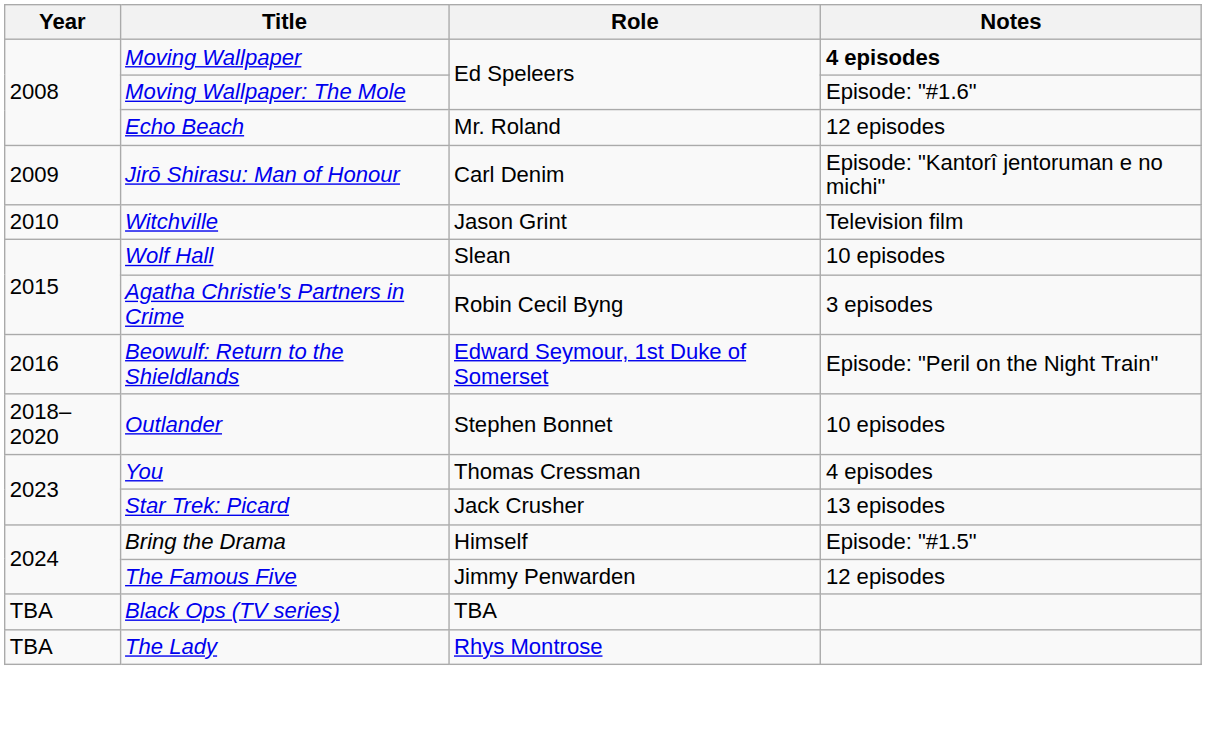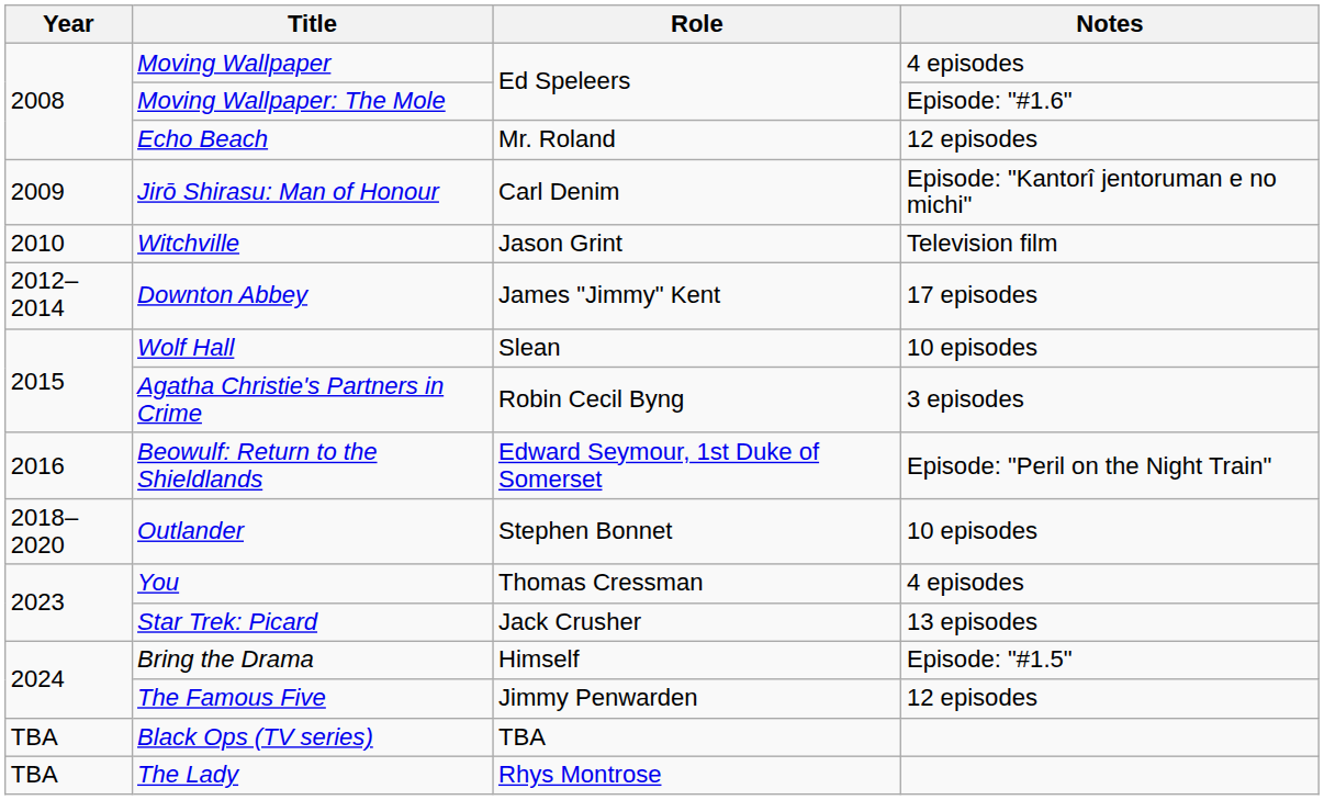Moving Wallpaper | Notes: bold -> normal
+ row: 2012–2014 | Downton Abbey | James "Jimmy" Kent | 17 episodes
